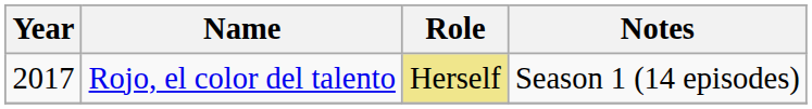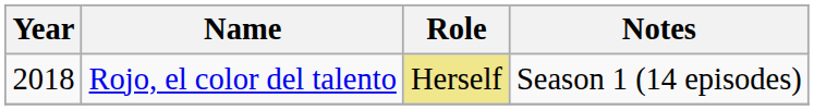Rojo, el color del talento | Year: 2017 -> 2018
